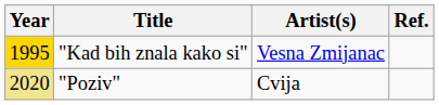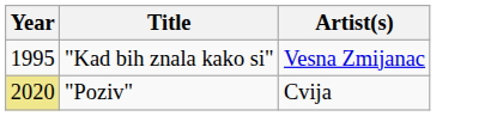- column: Ref.
"Kad bih znala kako si" | Year: gold background -> no background
